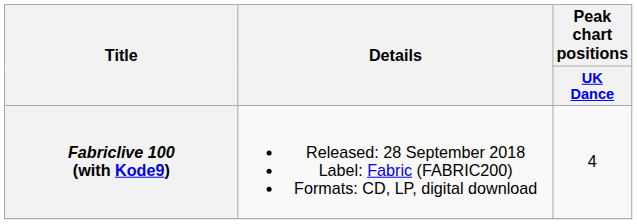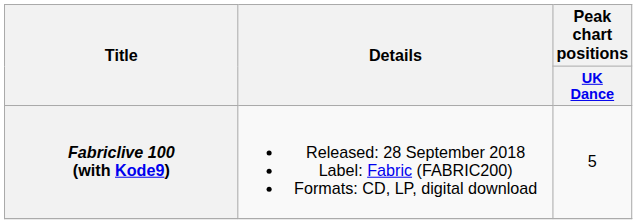Fabriclive 100 (with Kode9) | Peak chart positions / UK Dance: 4 -> 5
